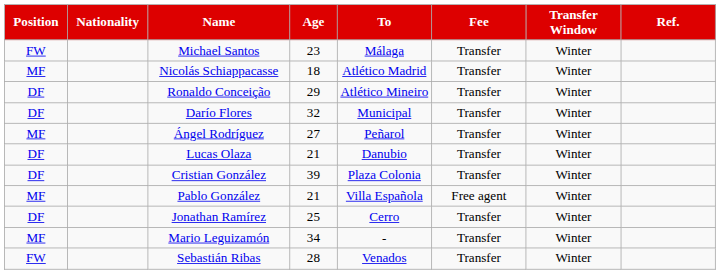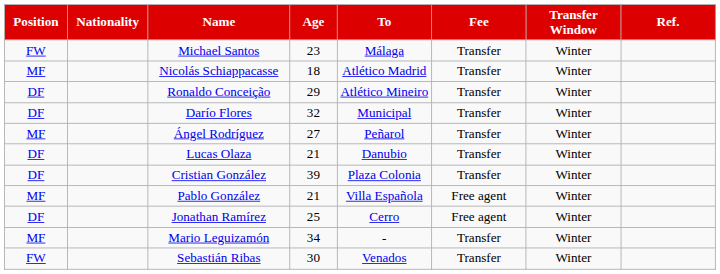Jonathan Ramírez | Fee: Transfer -> Free agent
Sebastián Ribas | Age: 28 -> 30
